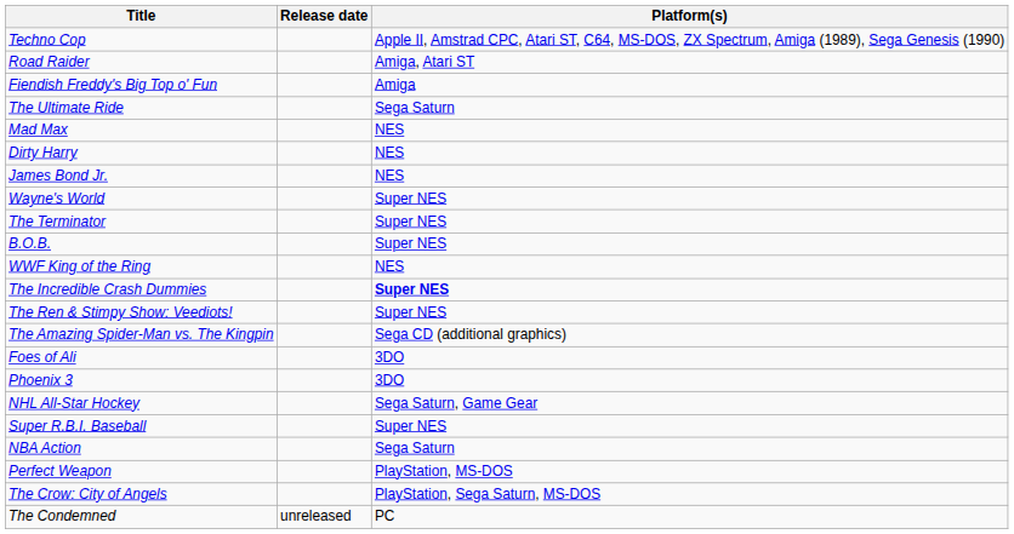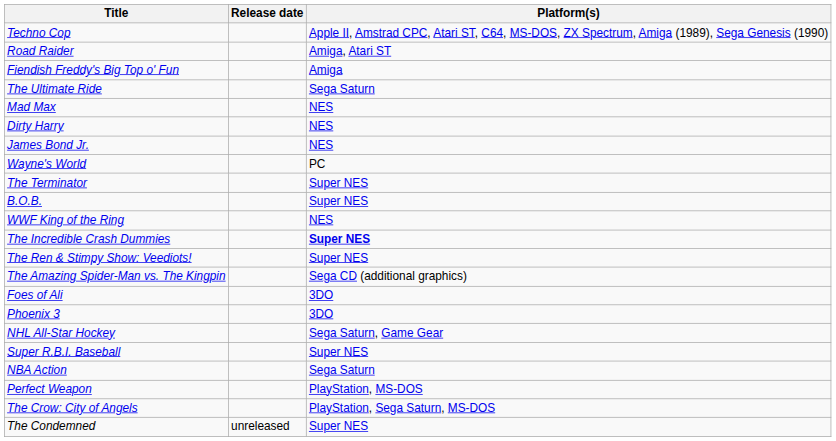Wayne's World | Platform(s): Super NES -> PC
The Condemned | Platform(s): PC -> Super NES
